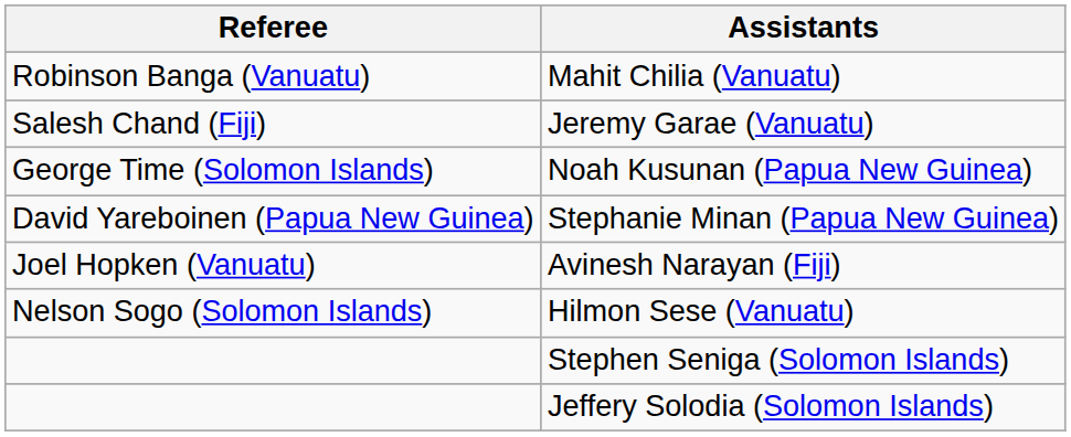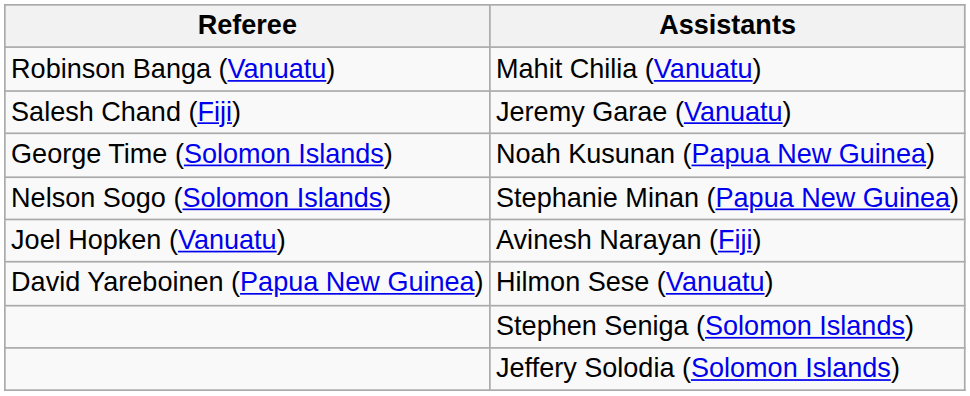Stephanie Minan (Papua New Guinea) | Referee: David Yareboinen (Papua New Guinea) -> Nelson Sogo (Solomon Islands)
Hilmon Sese (Vanuatu) | Referee: Nelson Sogo (Solomon Islands) -> David Yareboinen (Papua New Guinea)
